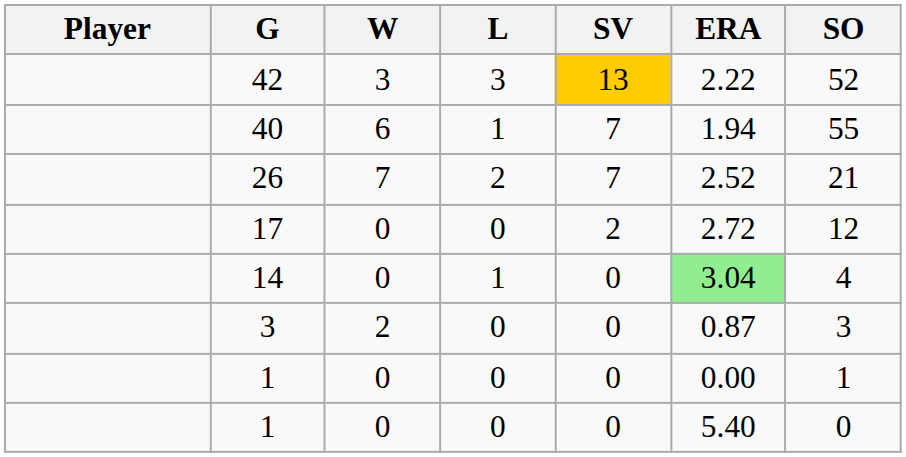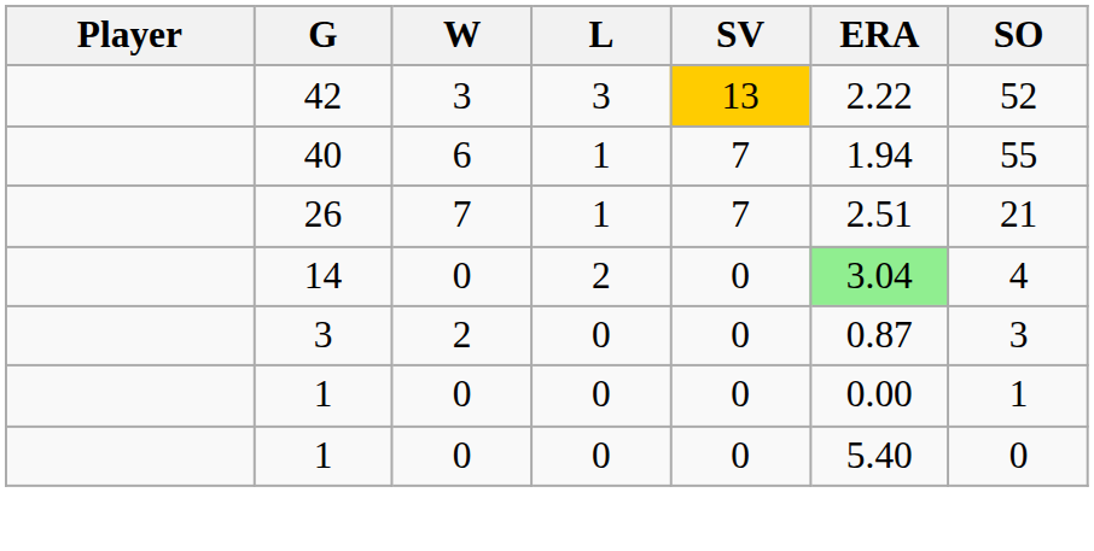26 | L: 2 -> 1
26 | ERA: 2.52 -> 2.51
- row: 17 | 0 | 0 | 2 | 2.72 | 12
14 | L: 1 -> 2
